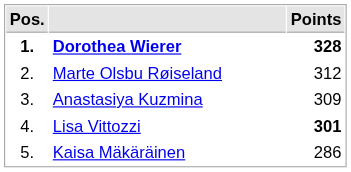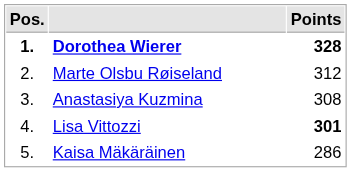Anastasiya Kuzmina | Points: 309 -> 308
